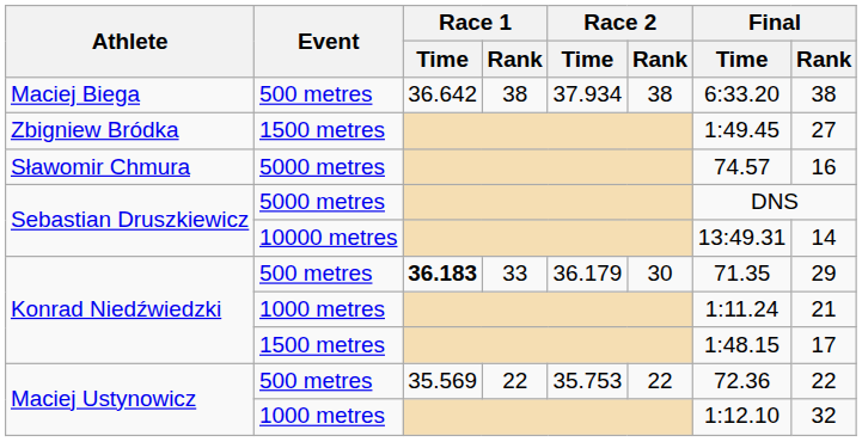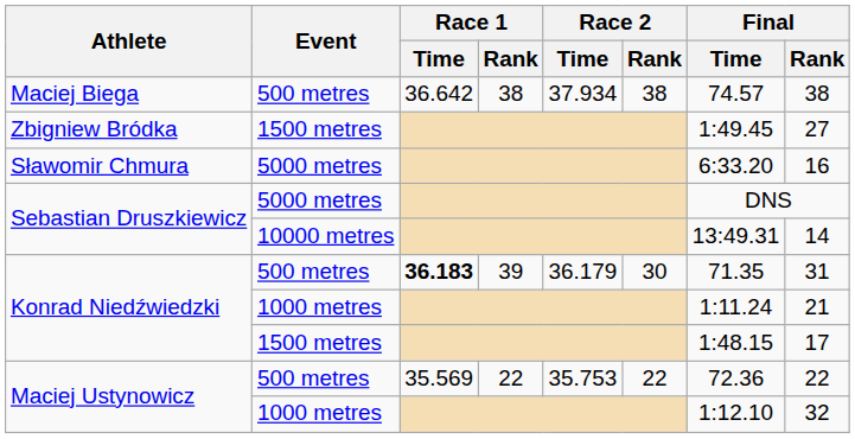Maciej Biega | Final / Time: 6:33.20 -> 74.57
Sławomir Chmura | Final / Time: 74.57 -> 6:33.20
Konrad Niedźwiedzki / 500 metres | Race 1 / Rank: 33 -> 39
Konrad Niedźwiedzki / 500 metres | Final / Rank: 29 -> 31
